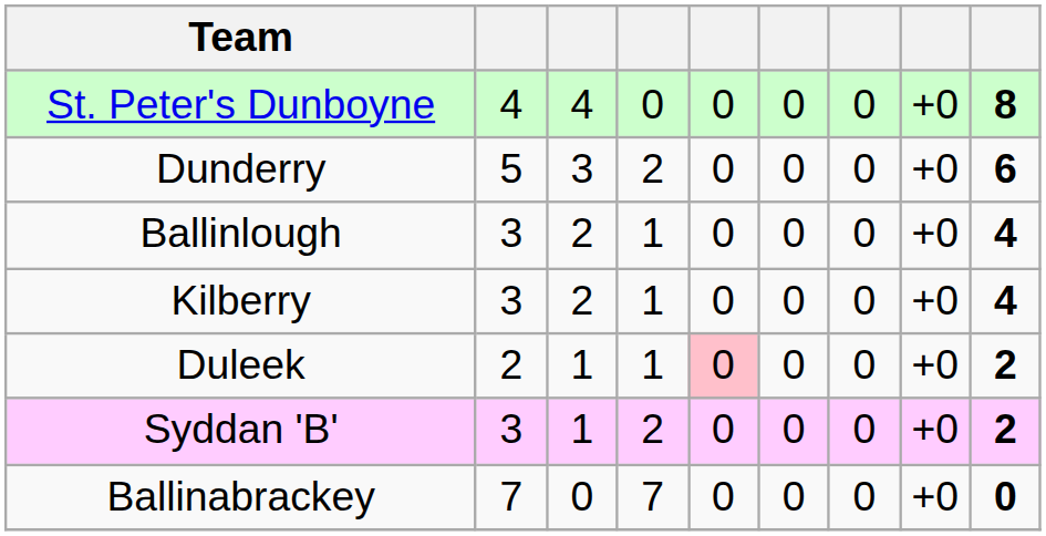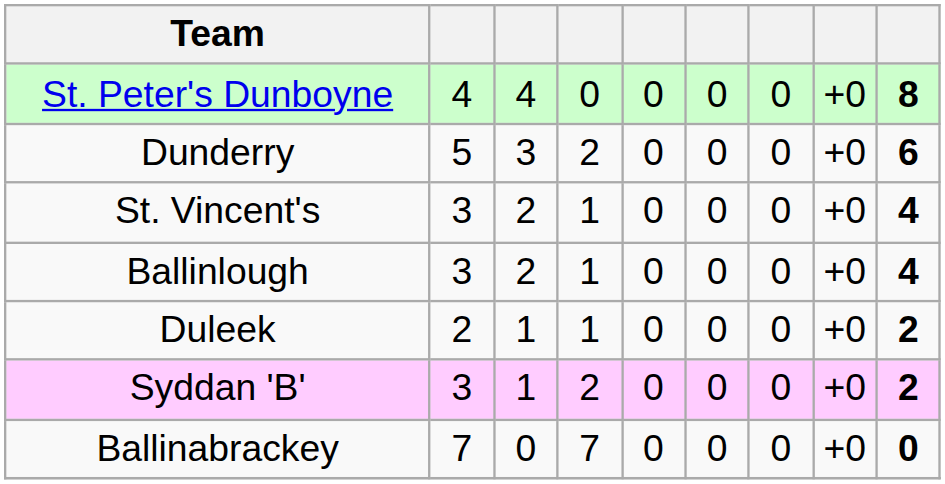+ row: St. Vincent's | 3 | 2 | 1 | 0 | 0 | 0 | +0 | 4
- row: Kilberry | 3 | 2 | 1 | 0 | 0 | 0 | +0 | 4
Duleek | column 5: pink background -> no background
